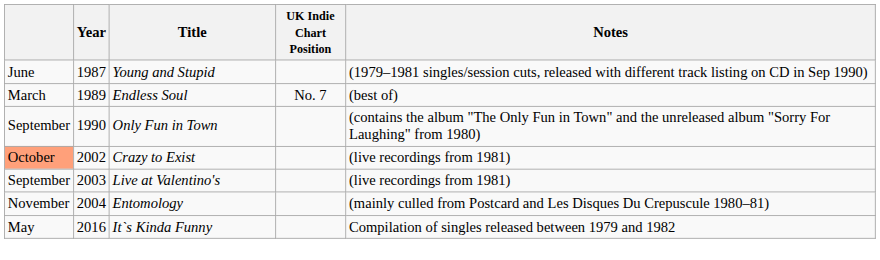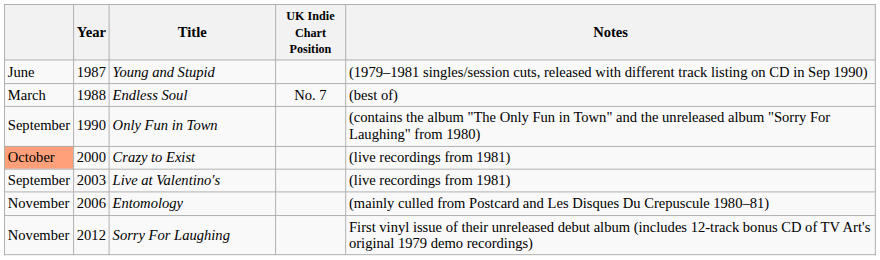Endless Soul | Year: 1989 -> 1988
Crazy to Exist | Year: 2002 -> 2000
Entomology | Year: 2004 -> 2006
+ row: November | 2012 | Sorry For Laughing | First vinyl issue of their unreleased debut album (includes 12-track bonus CD of TV Art's original 1979 demo recordings)
- row: May | 2016 | It`s Kinda Funny | Compilation of singles released between 1979 and 1982
